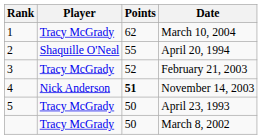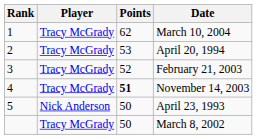April 20, 1994 | Player: Shaquille O'Neal -> Tracy McGrady
April 20, 1994 | Points: 55 -> 53
November 14, 2003 | Player: Nick Anderson -> Tracy McGrady
April 23, 1993 | Player: Tracy McGrady -> Nick Anderson
